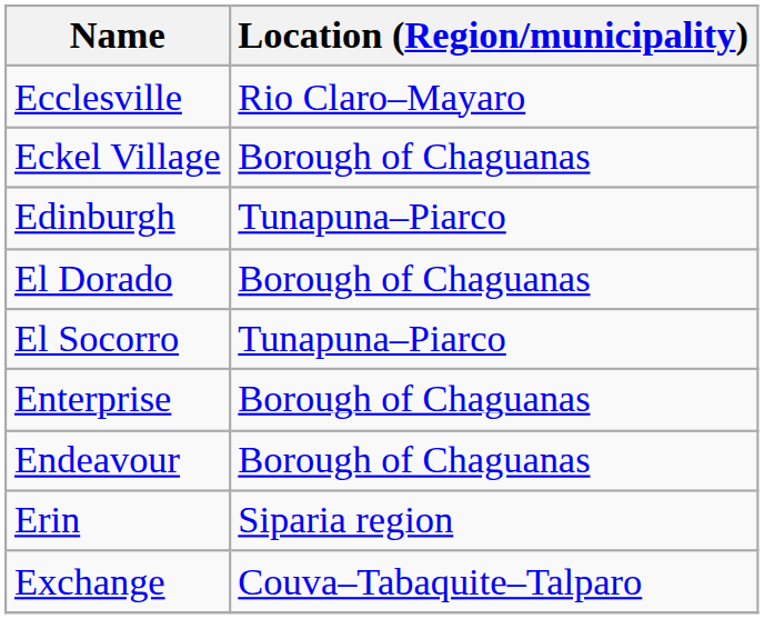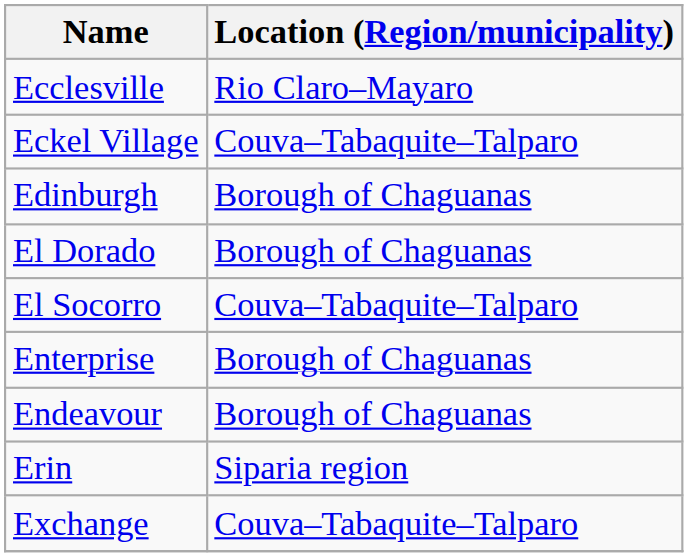Eckel Village | Location (Region/municipality): Borough of Chaguanas -> Couva–Tabaquite–Talparo
Edinburgh | Location (Region/municipality): Tunapuna–Piarco -> Borough of Chaguanas
El Socorro | Location (Region/municipality): Tunapuna–Piarco -> Couva–Tabaquite–Talparo
